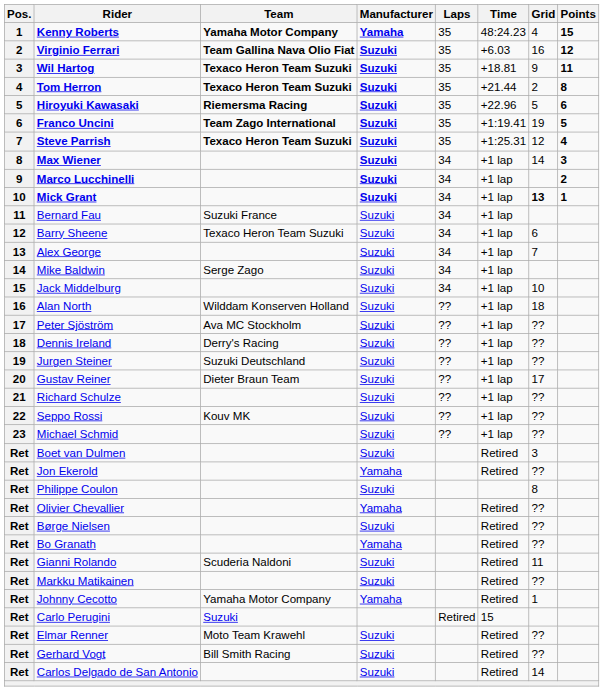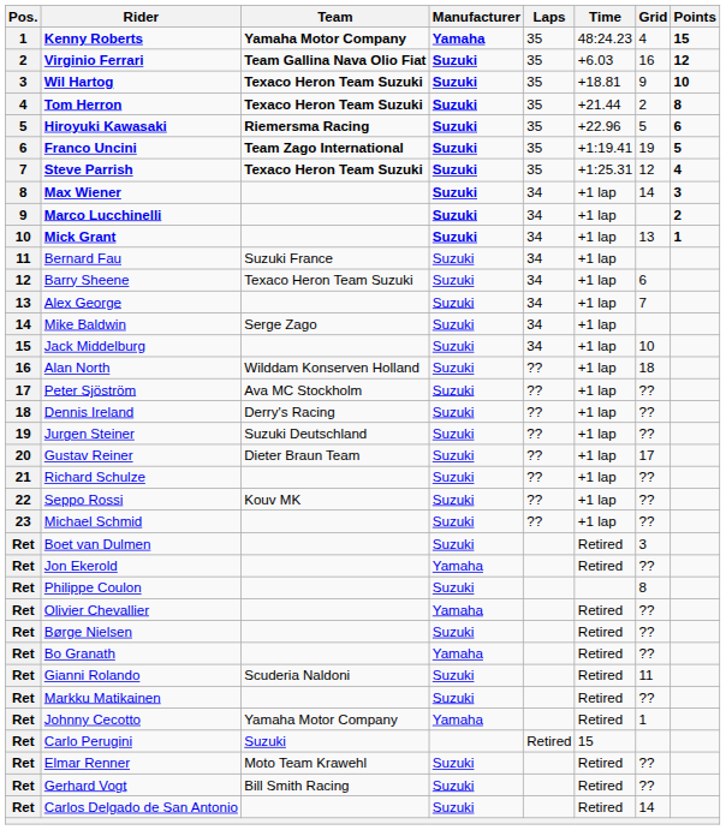Wil Hartog | Points: 11 -> 10
Mick Grant | Grid: bold -> normal
